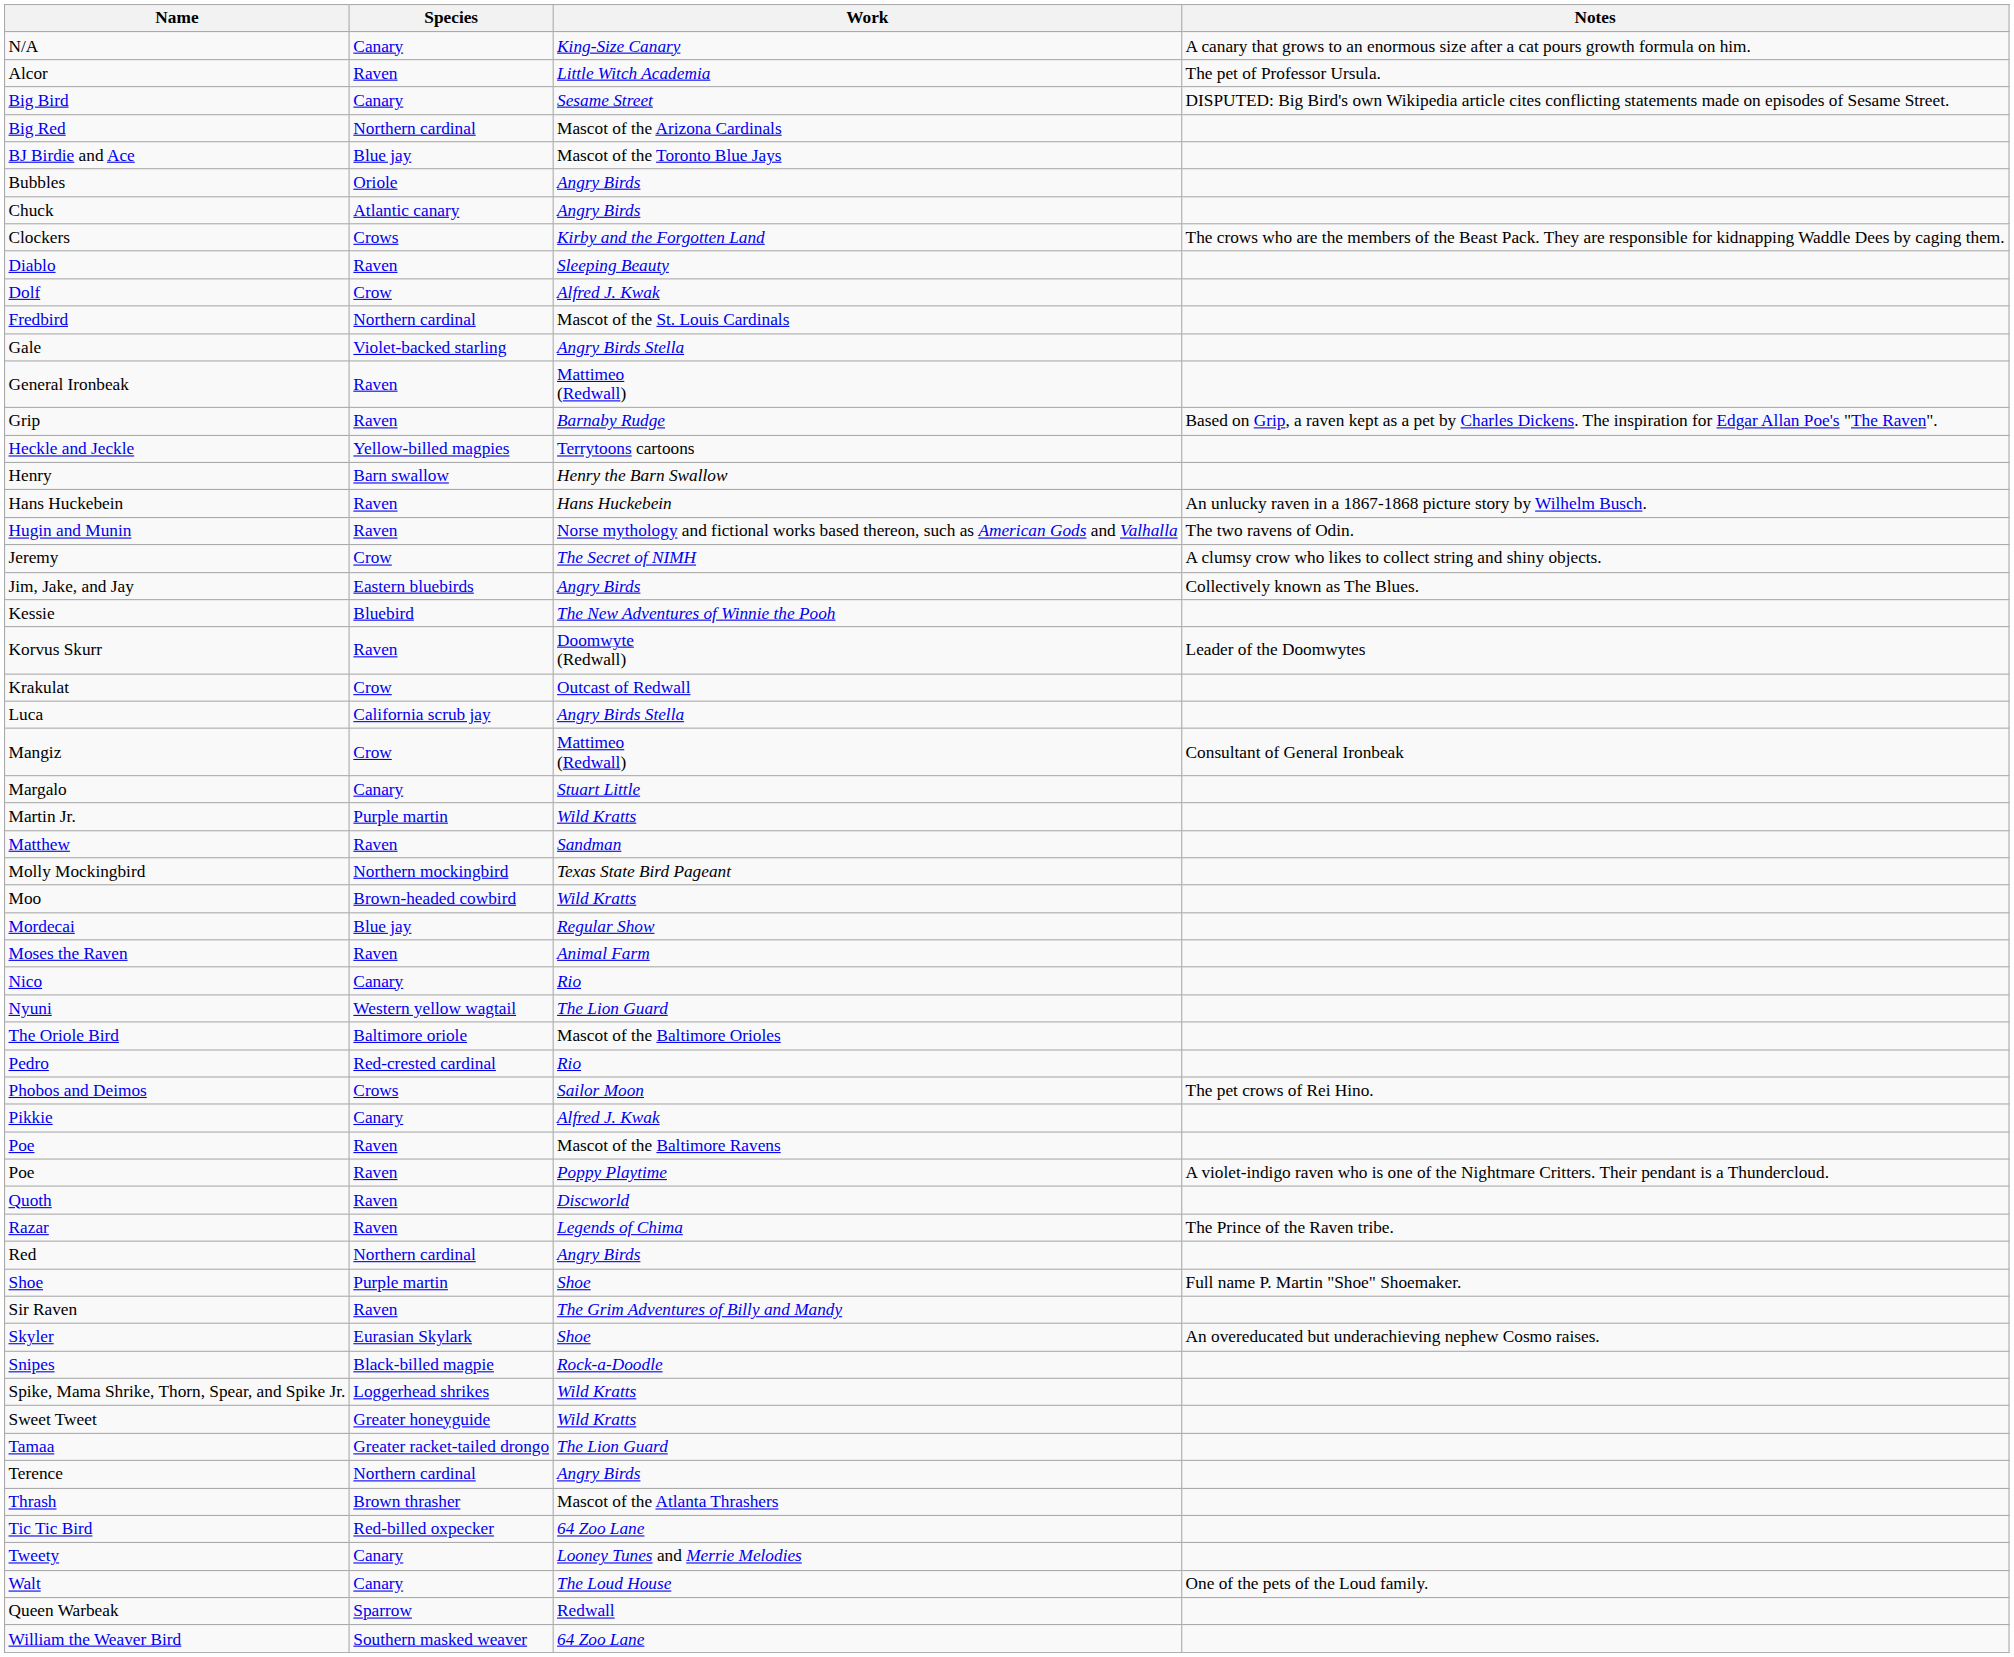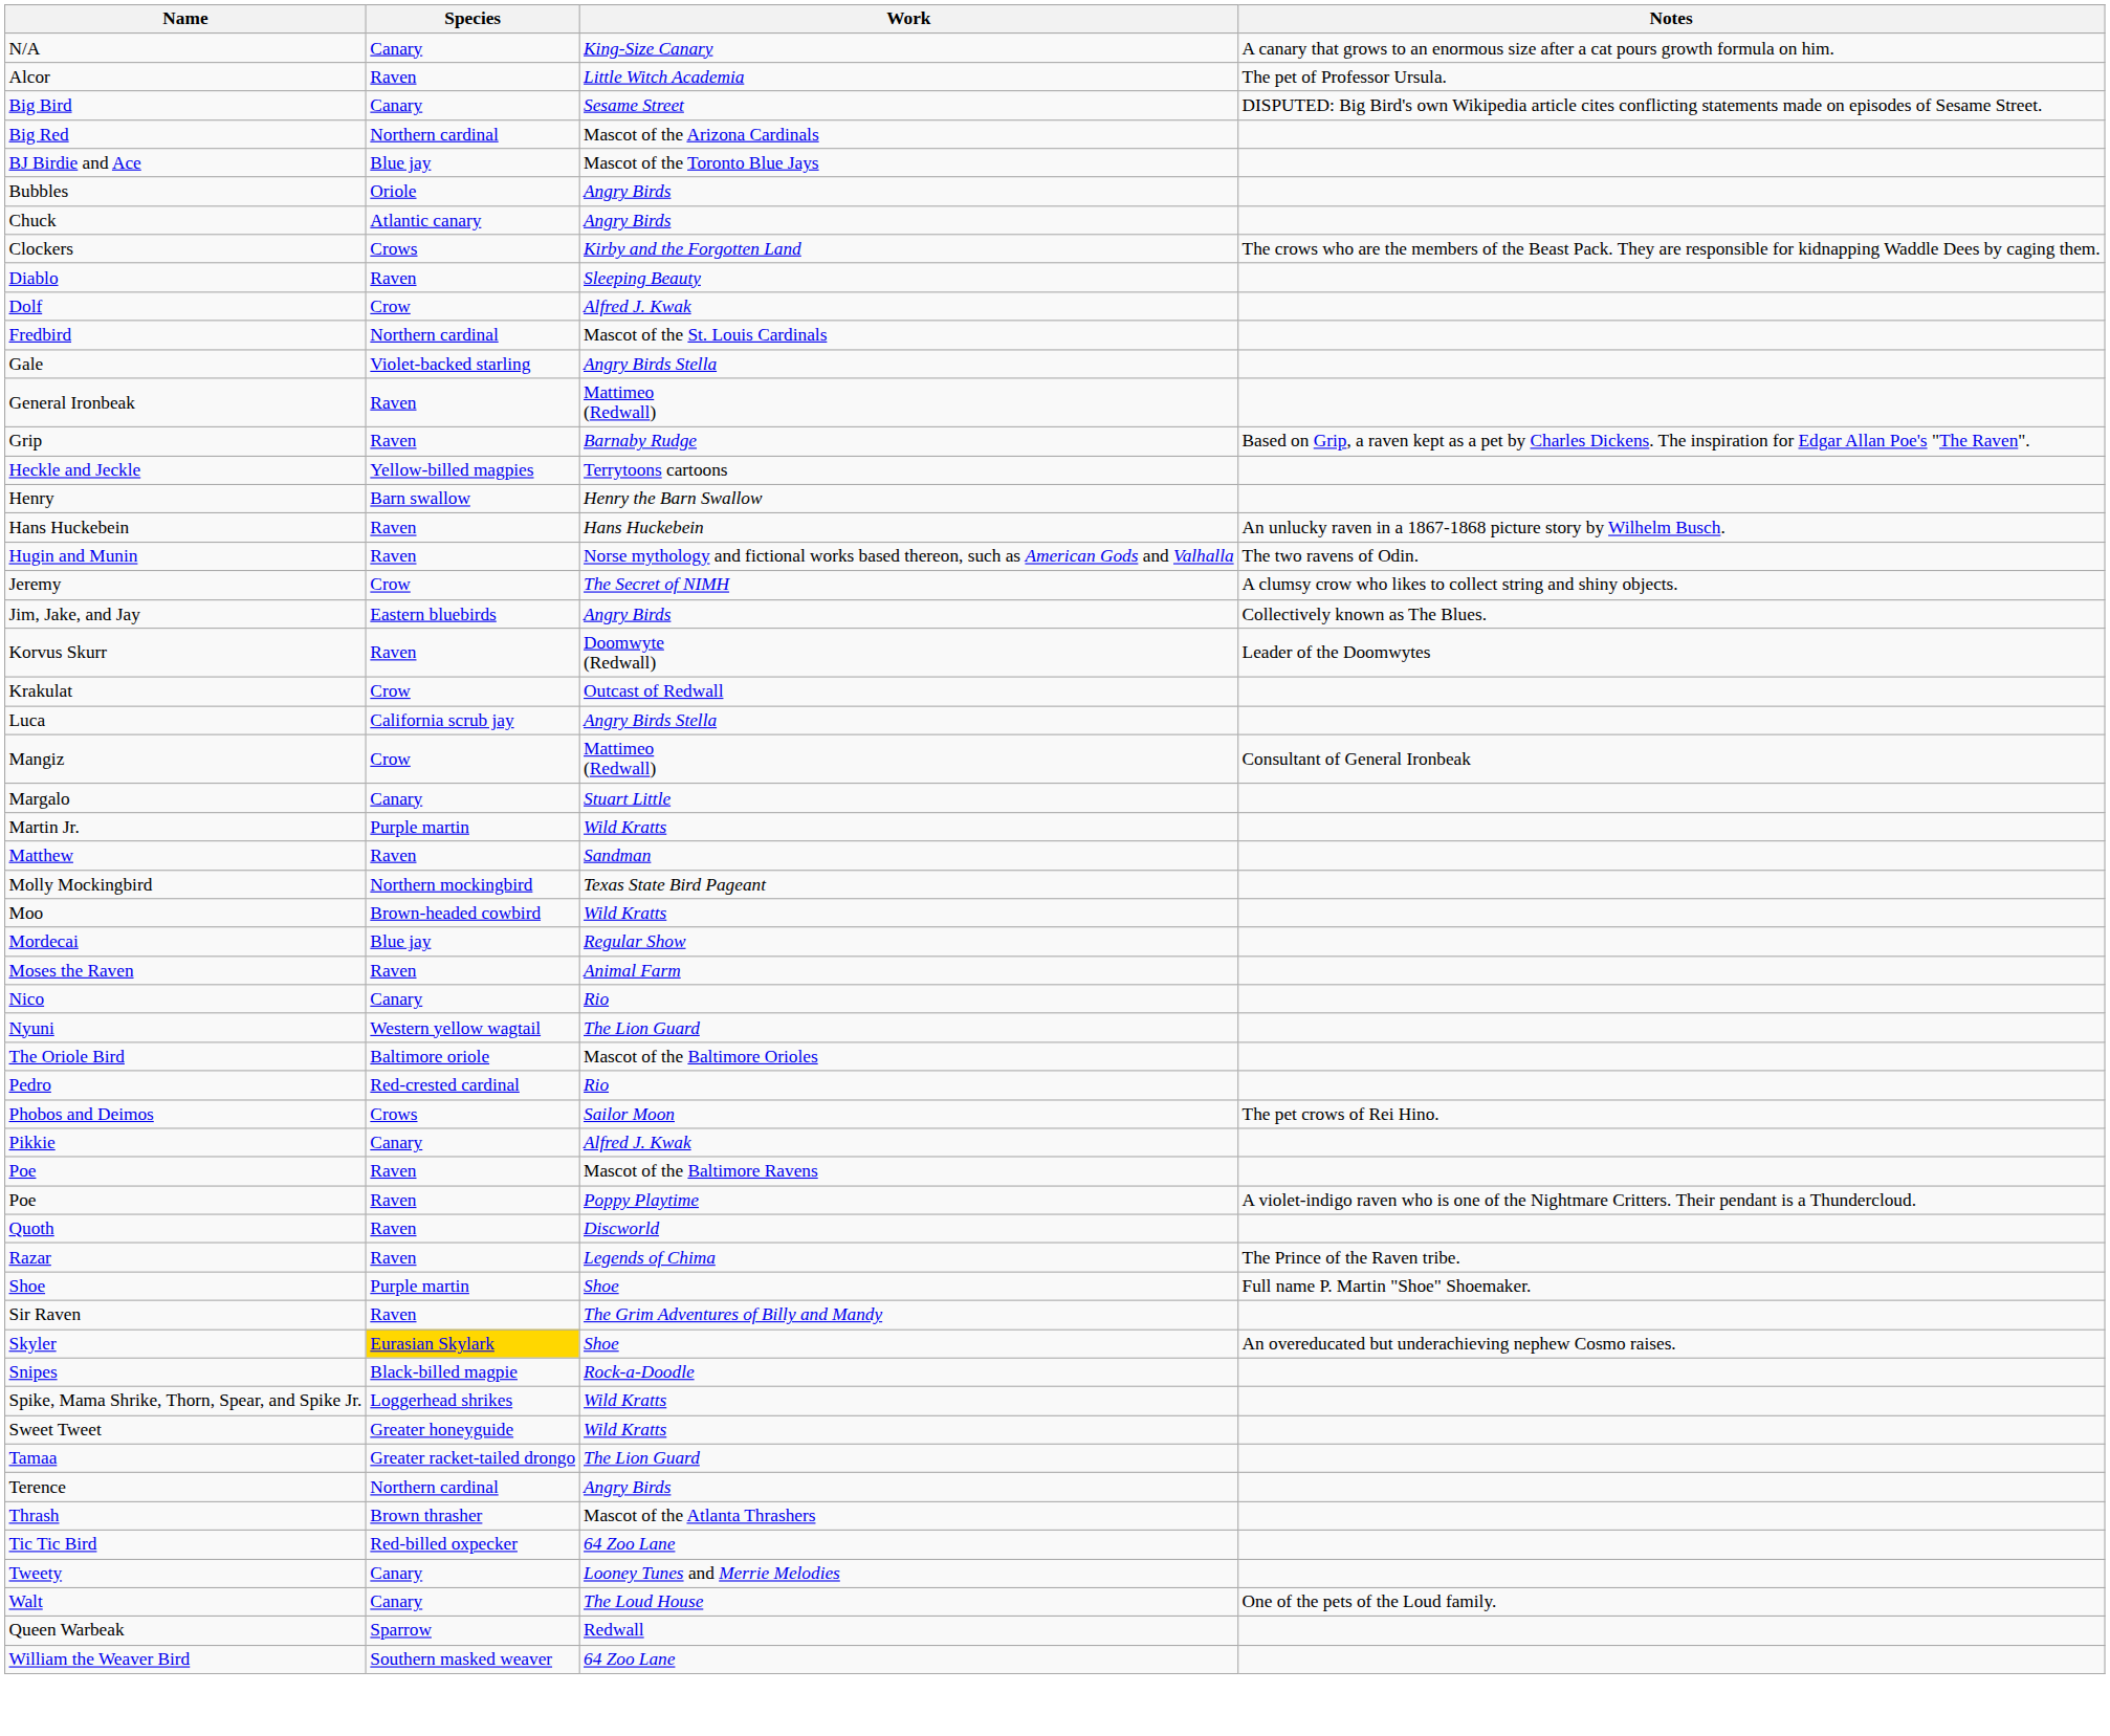- row: Kessie | Bluebird | The New Adventures of Winnie the Pooh
- row: Red | Northern cardinal | Angry Birds
Skyler | Species: no background -> gold background
